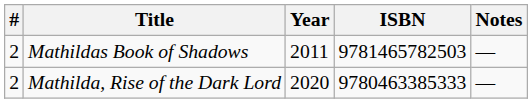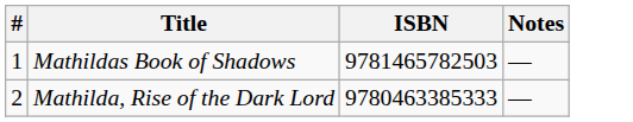- column: Year | 2011 | 2020
Mathildas Book of Shadows | #: 2 -> 1
